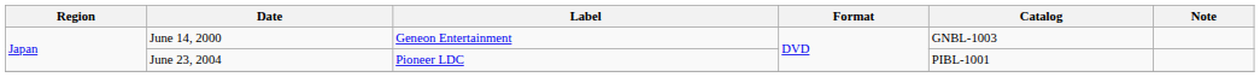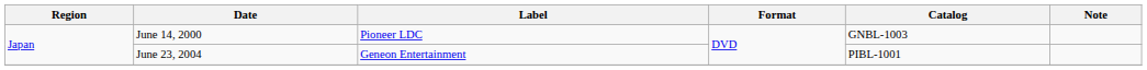June 14, 2000 | Label: Geneon Entertainment -> Pioneer LDC
June 23, 2004 | Label: Pioneer LDC -> Geneon Entertainment
